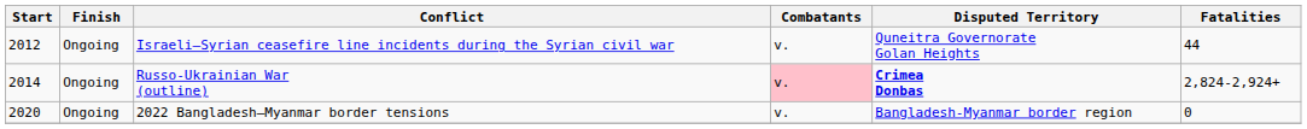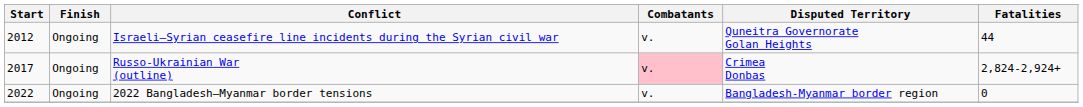Russo-Ukrainian War (outline) | Start: 2014 -> 2017
Russo-Ukrainian War (outline) | Disputed Territory: bold -> normal
2022 Bangladesh–Myanmar border tensions | Start: 2020 -> 2022
